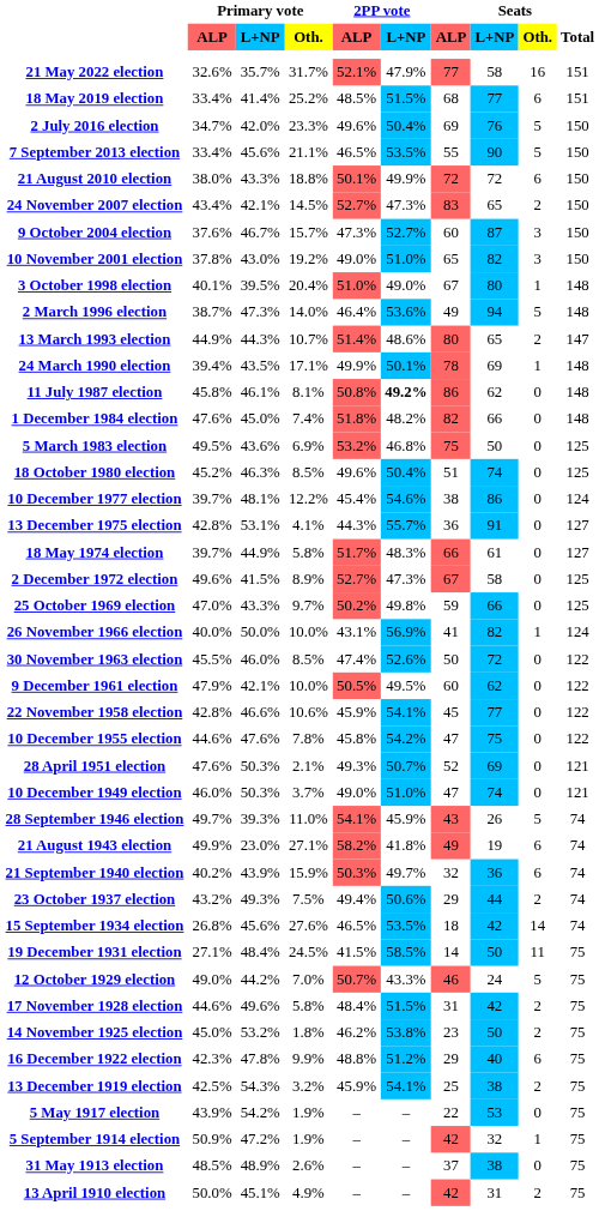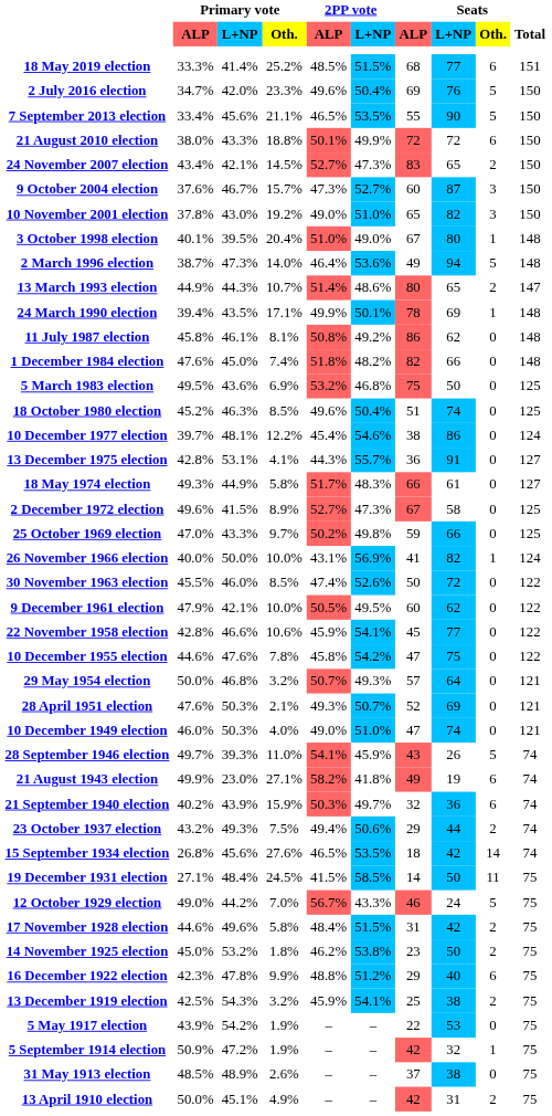- row: 21 May 2022 election | 32.6% | 35.7% | 31.7% | 52.1% | 47.9% | 77 | 58 | 16 | 151
18 May 2019 election | Primary vote / ALP: 33.4% -> 33.3%
11 July 1987 election | 2PP vote / L+NP: bold -> normal
18 May 1974 election | Primary vote / ALP: 39.7% -> 49.3%
+ row: 29 May 1954 election | 50.0% | 46.8% | 3.2% | 50.7% | 49.3% | 57 | 64 | 0 | 121
10 December 1949 election | Primary vote / Oth.: 3.7% -> 4.0%
12 October 1929 election | 2PP vote / ALP: 50.7% -> 56.7%
